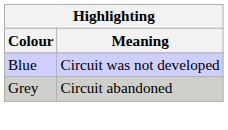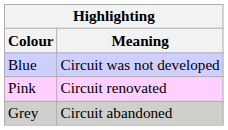+ row: Pink | Circuit renovated
